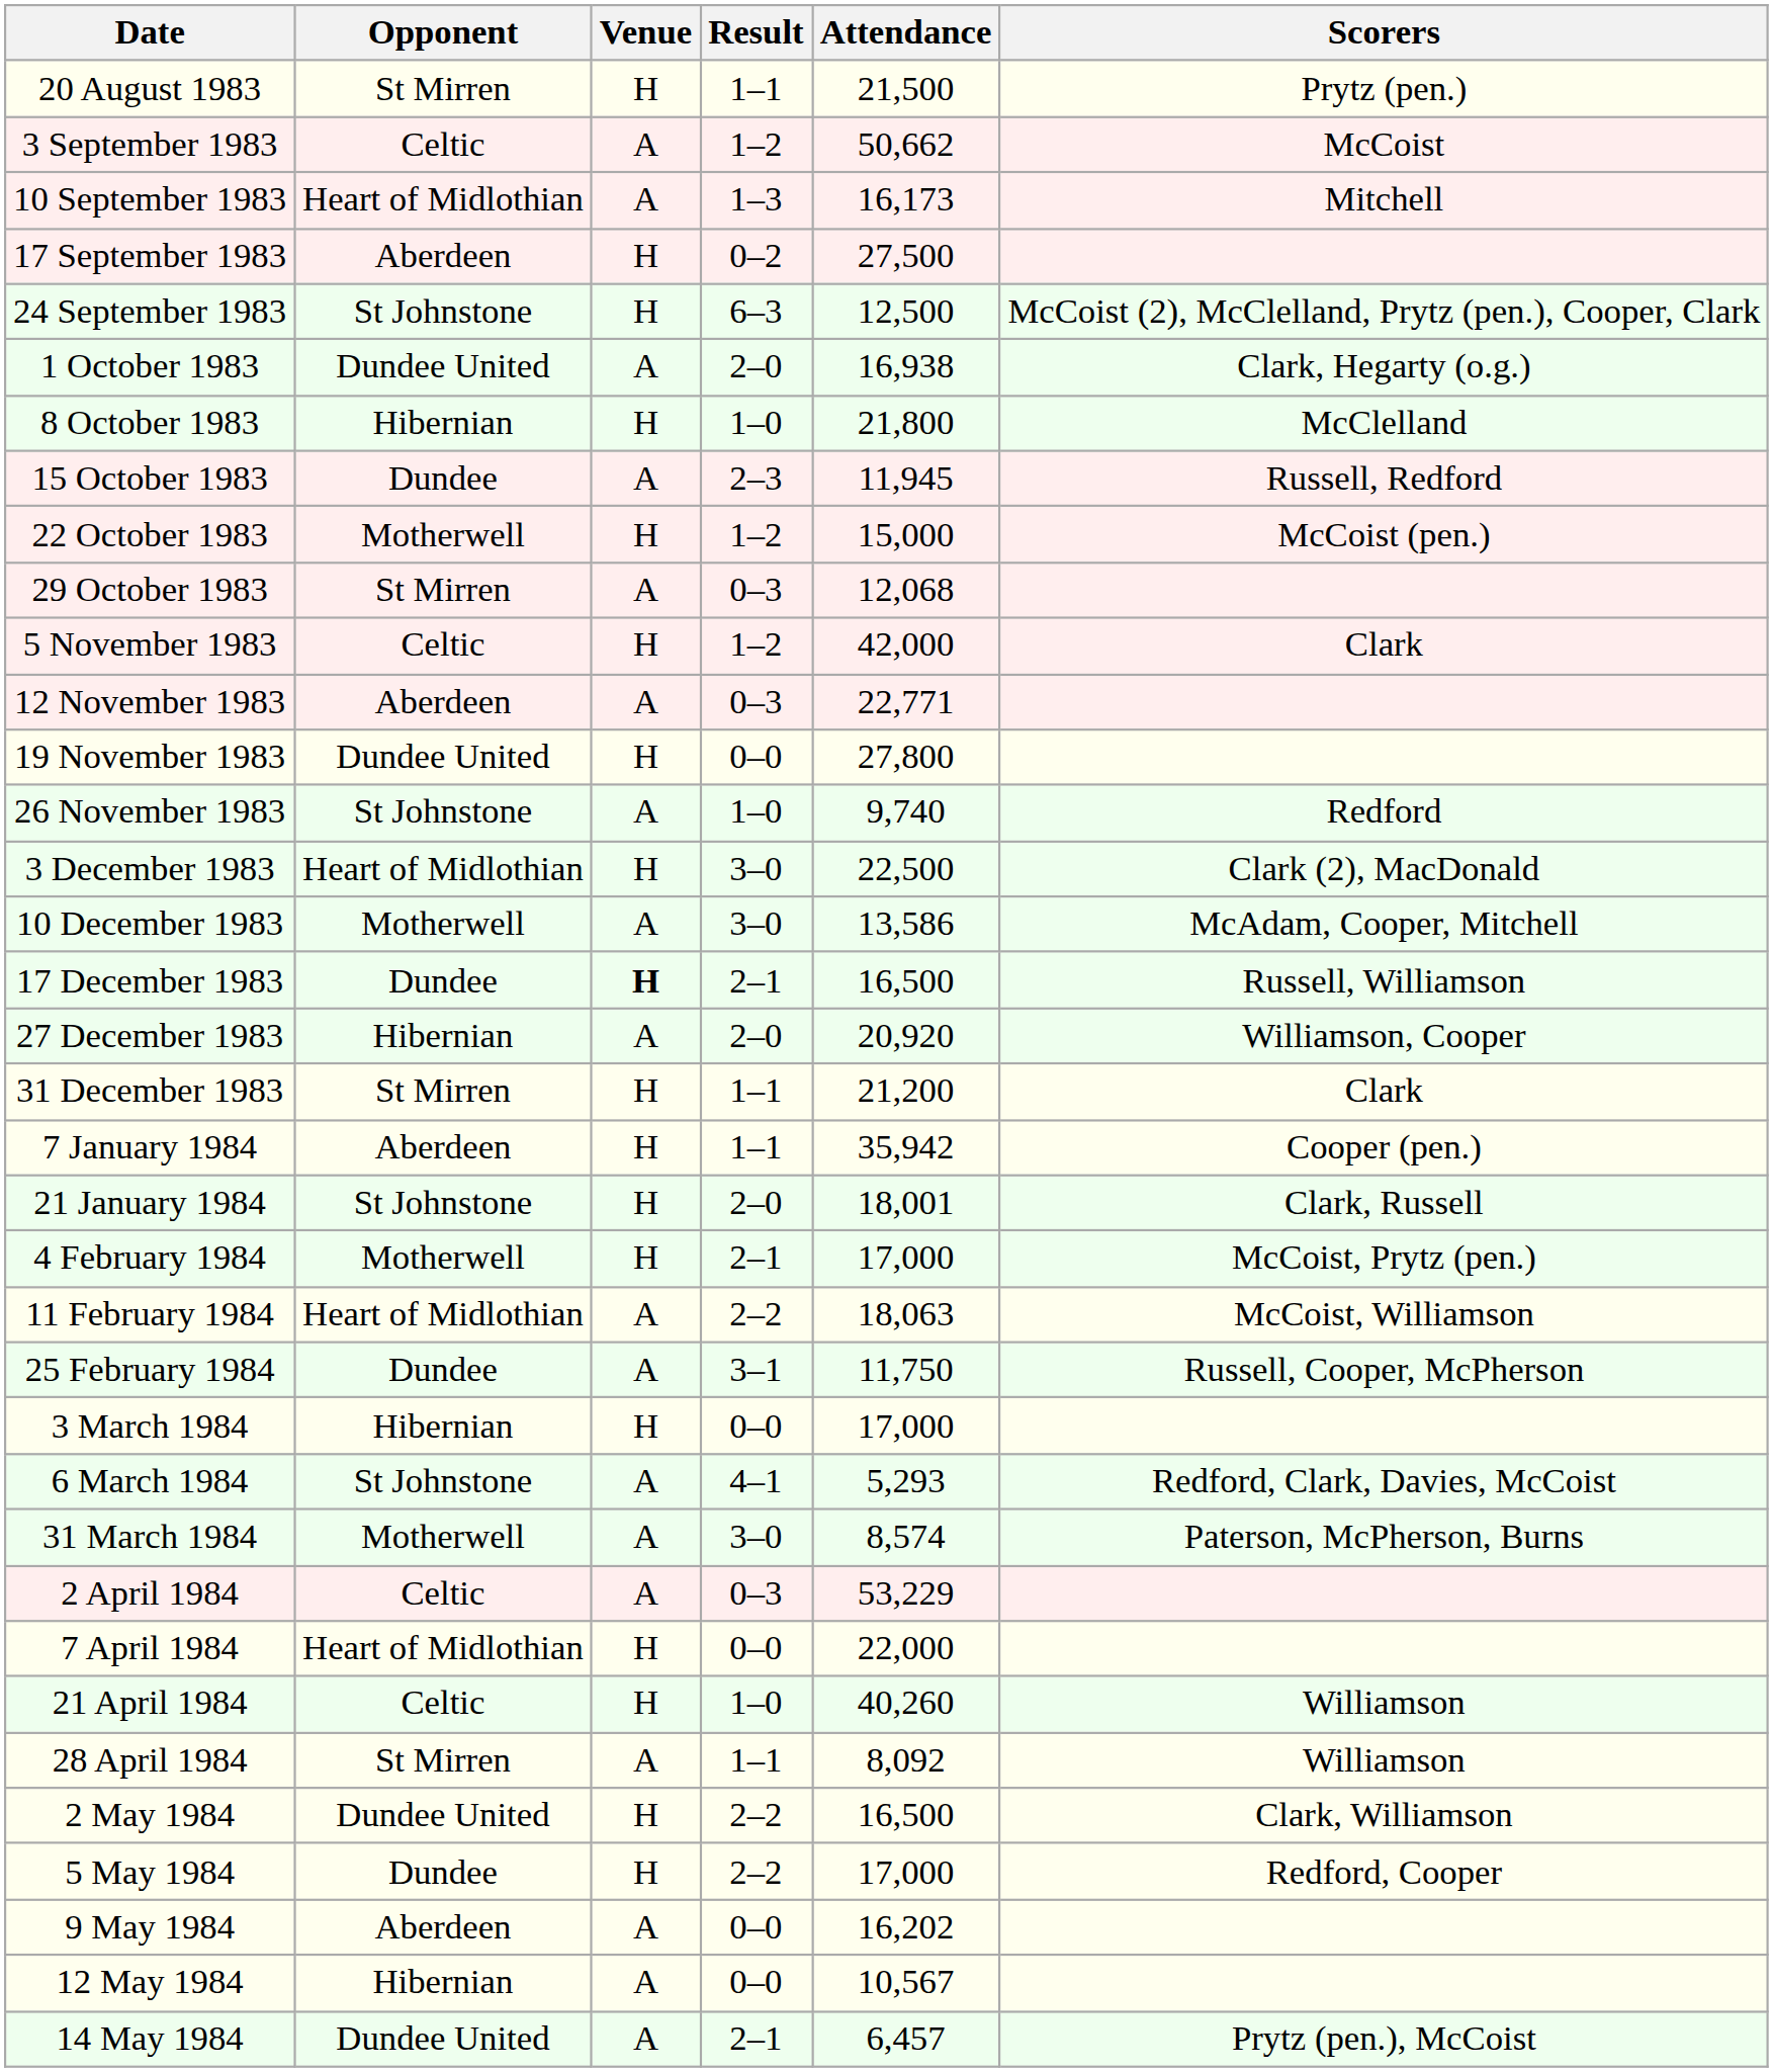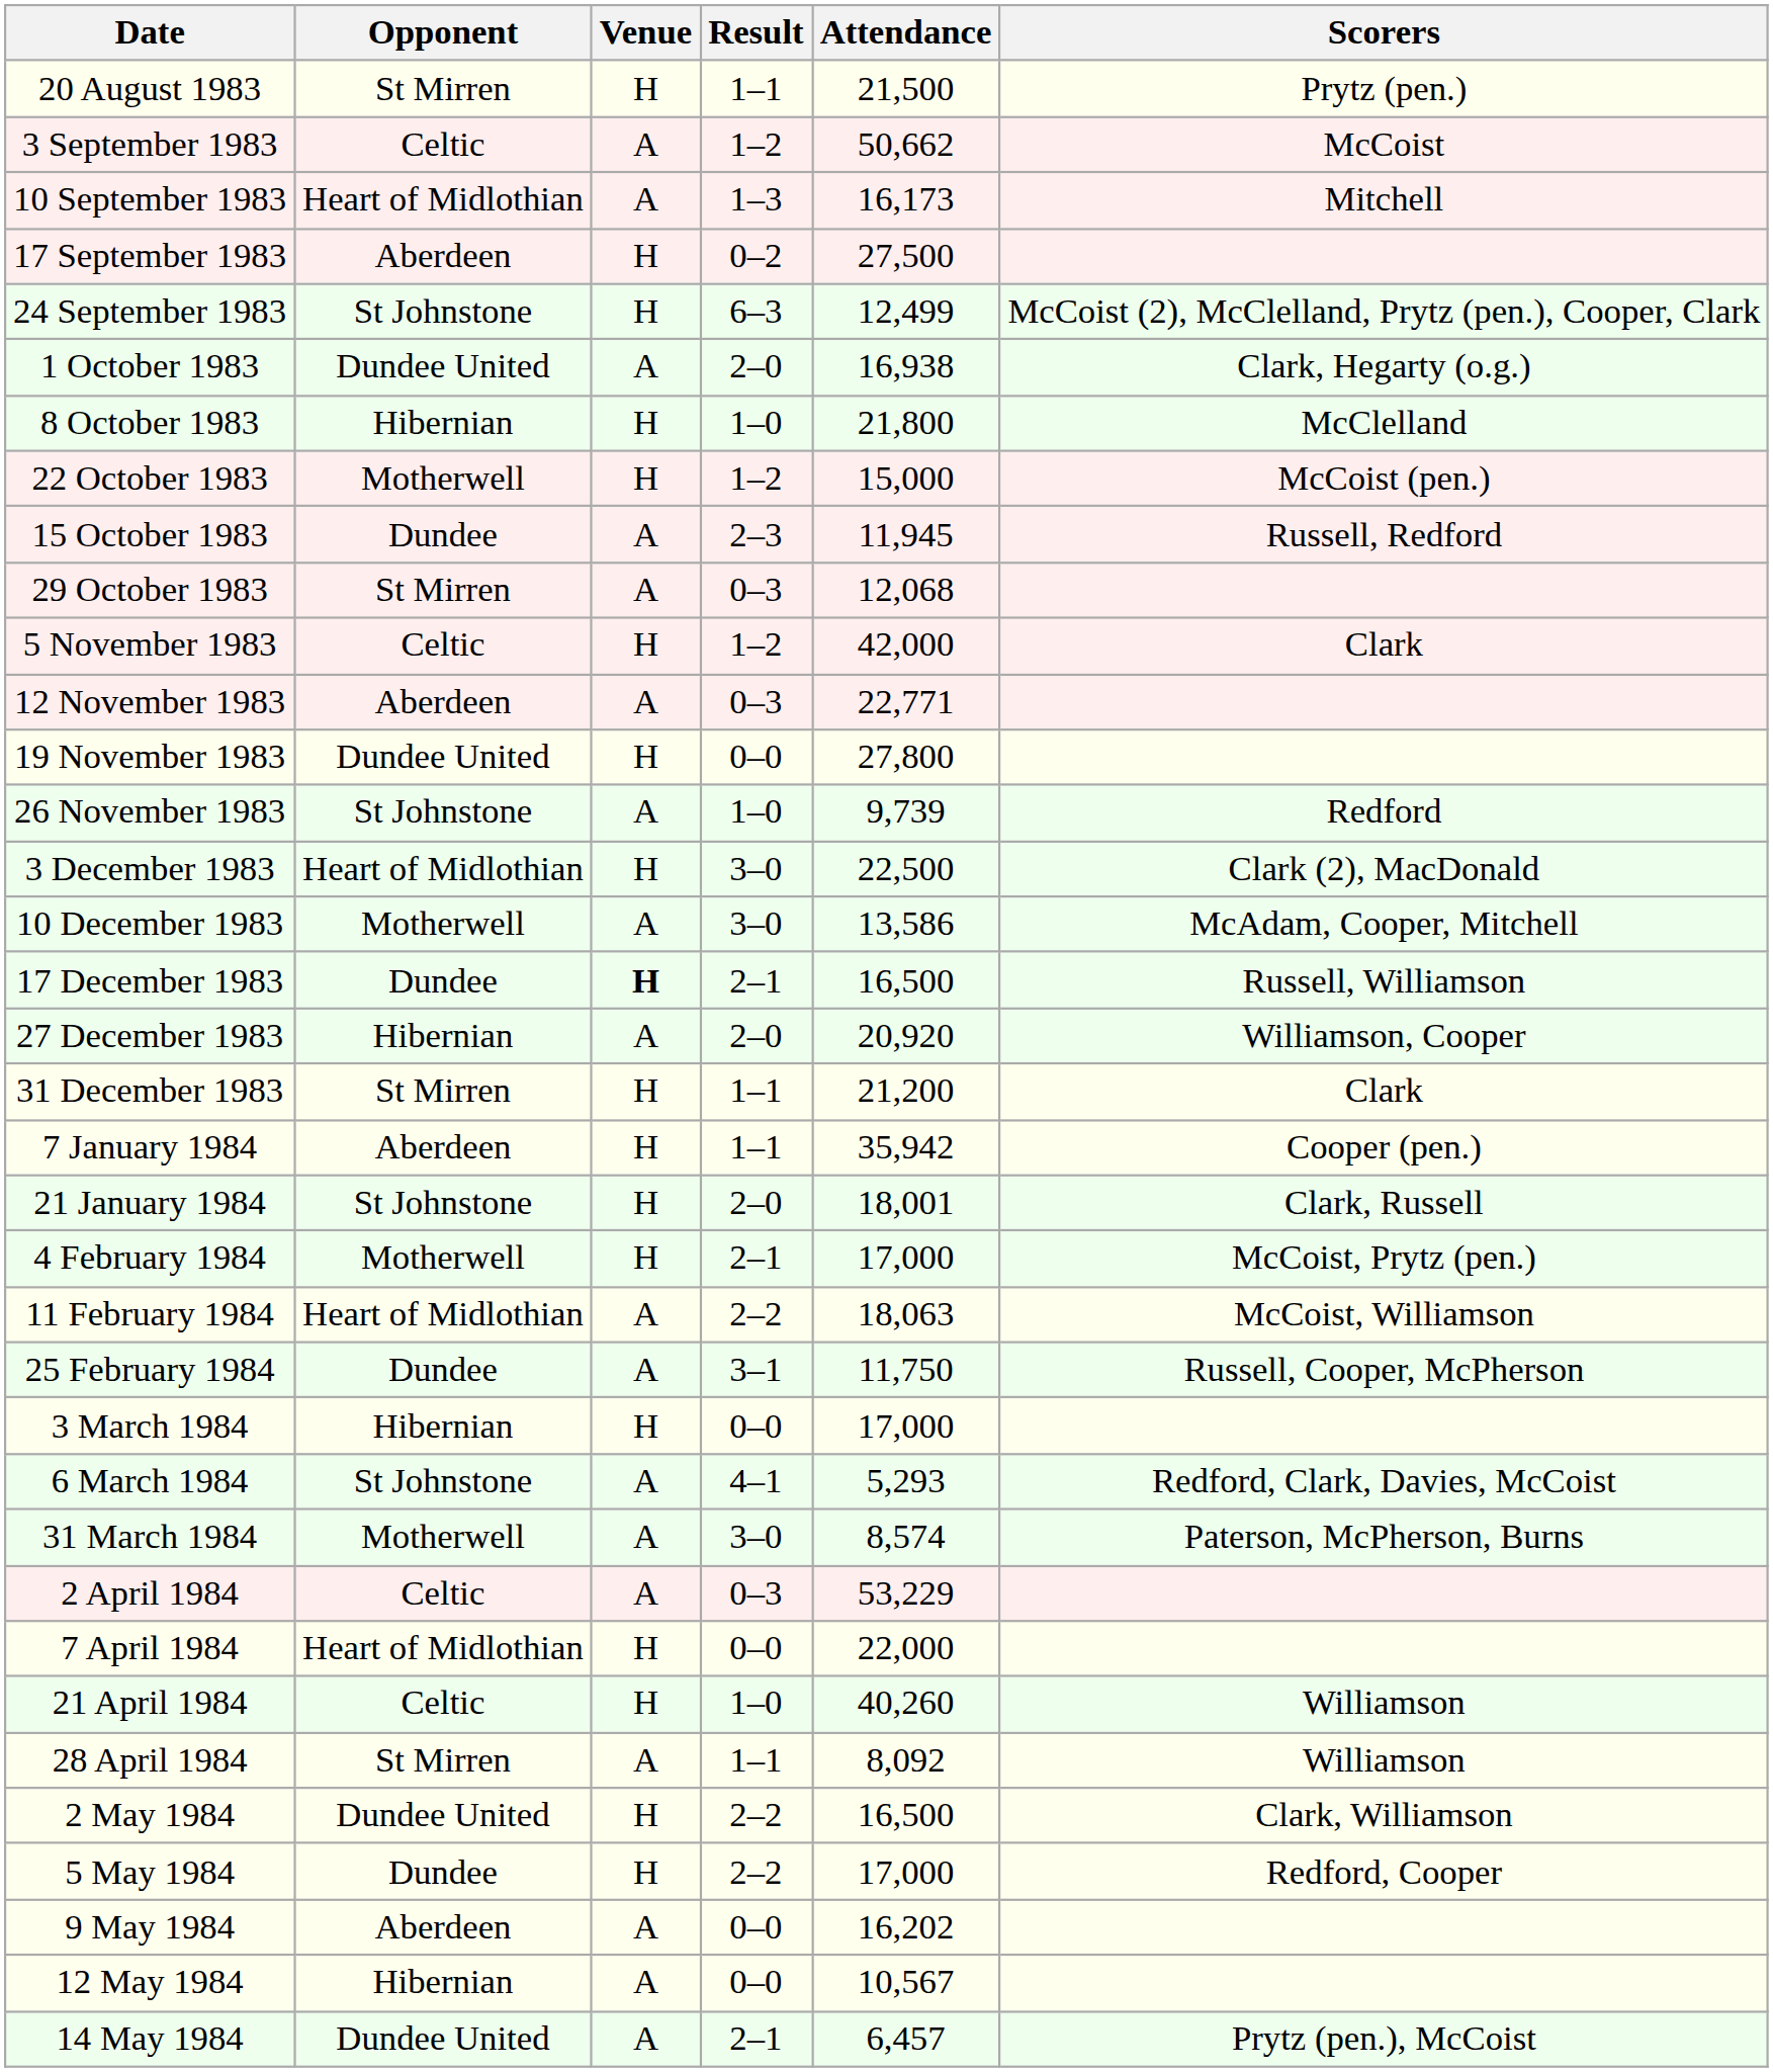24 September 1983 | Attendance: 12,500 -> 12,499
rows swapped: 15 October 1983 <-> 22 October 1983
26 November 1983 | Attendance: 9,740 -> 9,739
